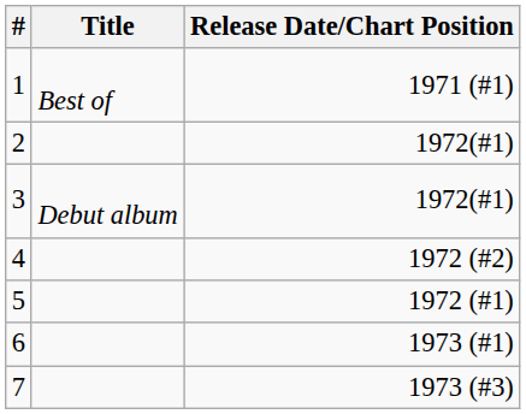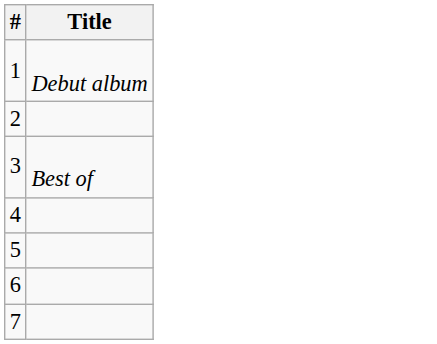- column: Release Date/Chart Position | 1971 (#1) | 1972(#1) | 1972(#1) | 1972 (#2) | 1972 (#1) | 1973 (#1) | 1973 (#3)
1 | Title: Best of -> Debut album
3 | Title: Debut album -> Best of
